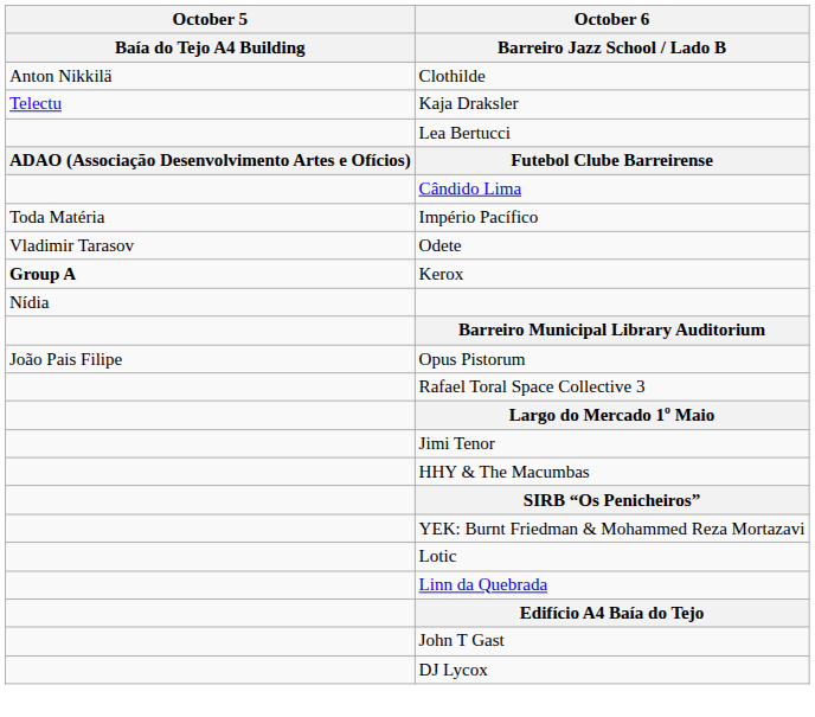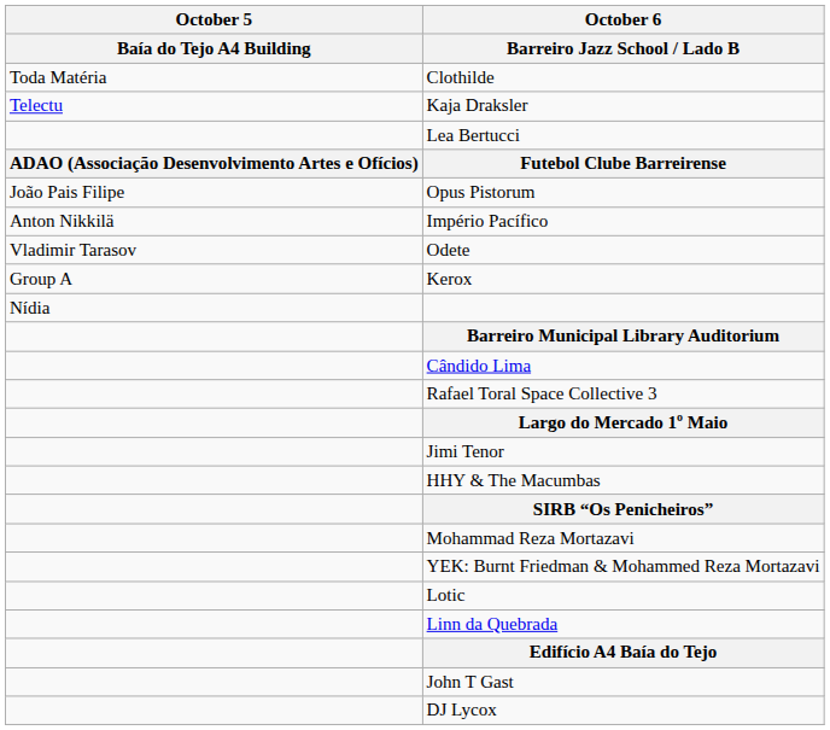Clothilde | October 5 / Baía do Tejo A4 Building: Anton Nikkilä -> Toda Matéria
rows swapped: Opus Pistorum <-> Cândido Lima
Império Pacífico | October 5 / Baía do Tejo A4 Building: Toda Matéria -> Anton Nikkilä
Kerox | October 5 / Baía do Tejo A4 Building: bold -> normal
+ row: Mohammad Reza Mortazavi
